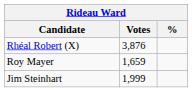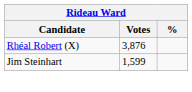- row: Roy Mayer | 1,659
Jim Steinhart | Votes: 1,999 -> 1,599
